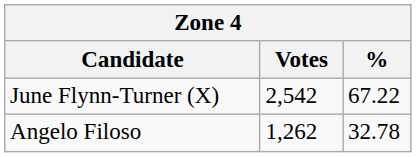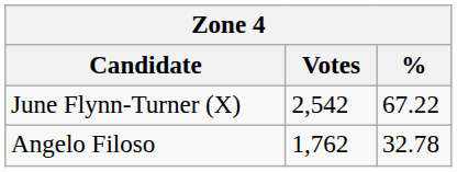Angelo Filoso | Votes: 1,262 -> 1,762
